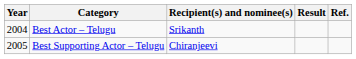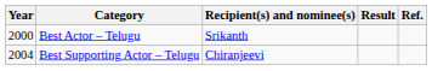Best Actor – Telugu | Year: 2004 -> 2000
Best Supporting Actor – Telugu | Year: 2005 -> 2004
